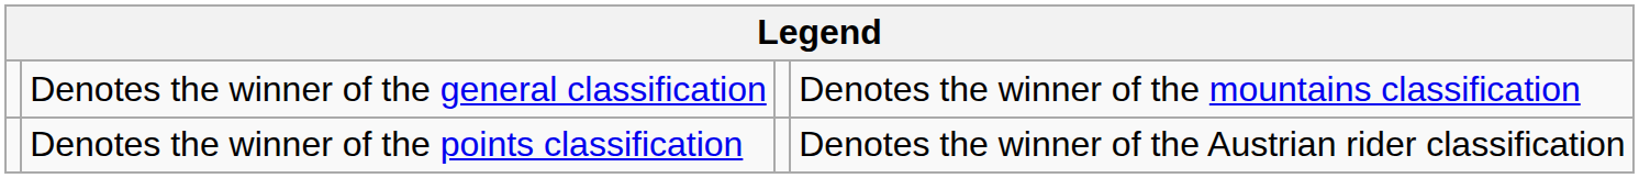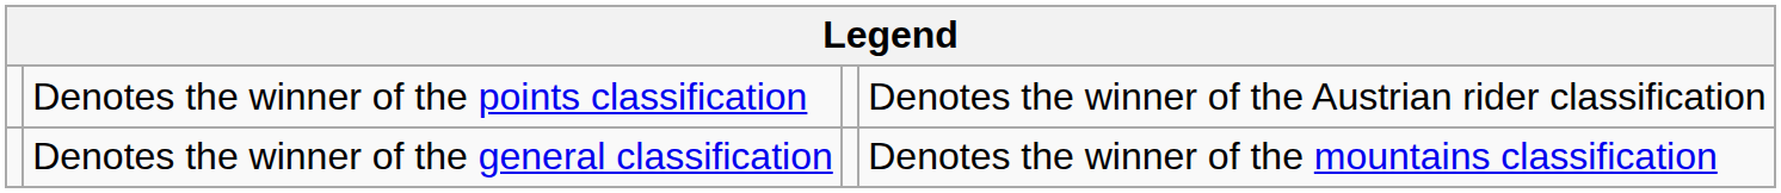rows swapped: Denotes the winner of the general classification <-> Denotes the winner of the points classification
